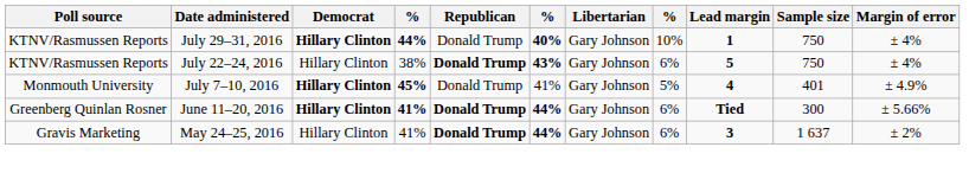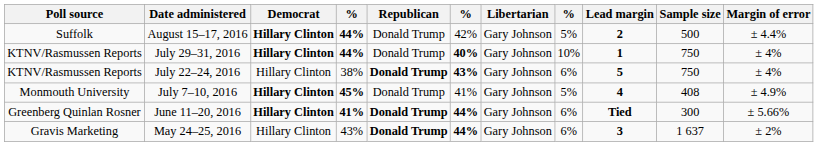+ row: Suffolk | August 15–17, 2016 | Hillary Clinton | 44% | Donald Trump | 42% | Gary Johnson | 5% | 2 | 500 | ± 4.4%
July 7–10, 2016 | Sample size: 401 -> 408
May 24–25, 2016 | column 4: 41% -> 43%
